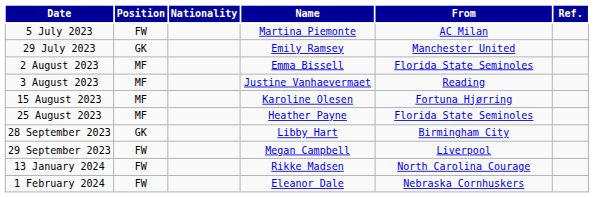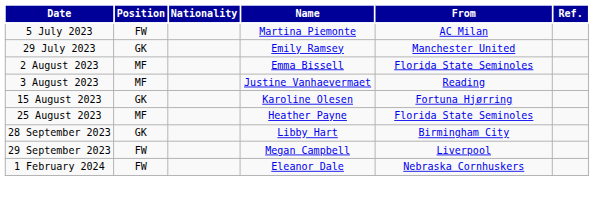15 August 2023 | Position: MF -> GK
- row: 13 January 2024 | FW | Rikke Madsen | North Carolina Courage
